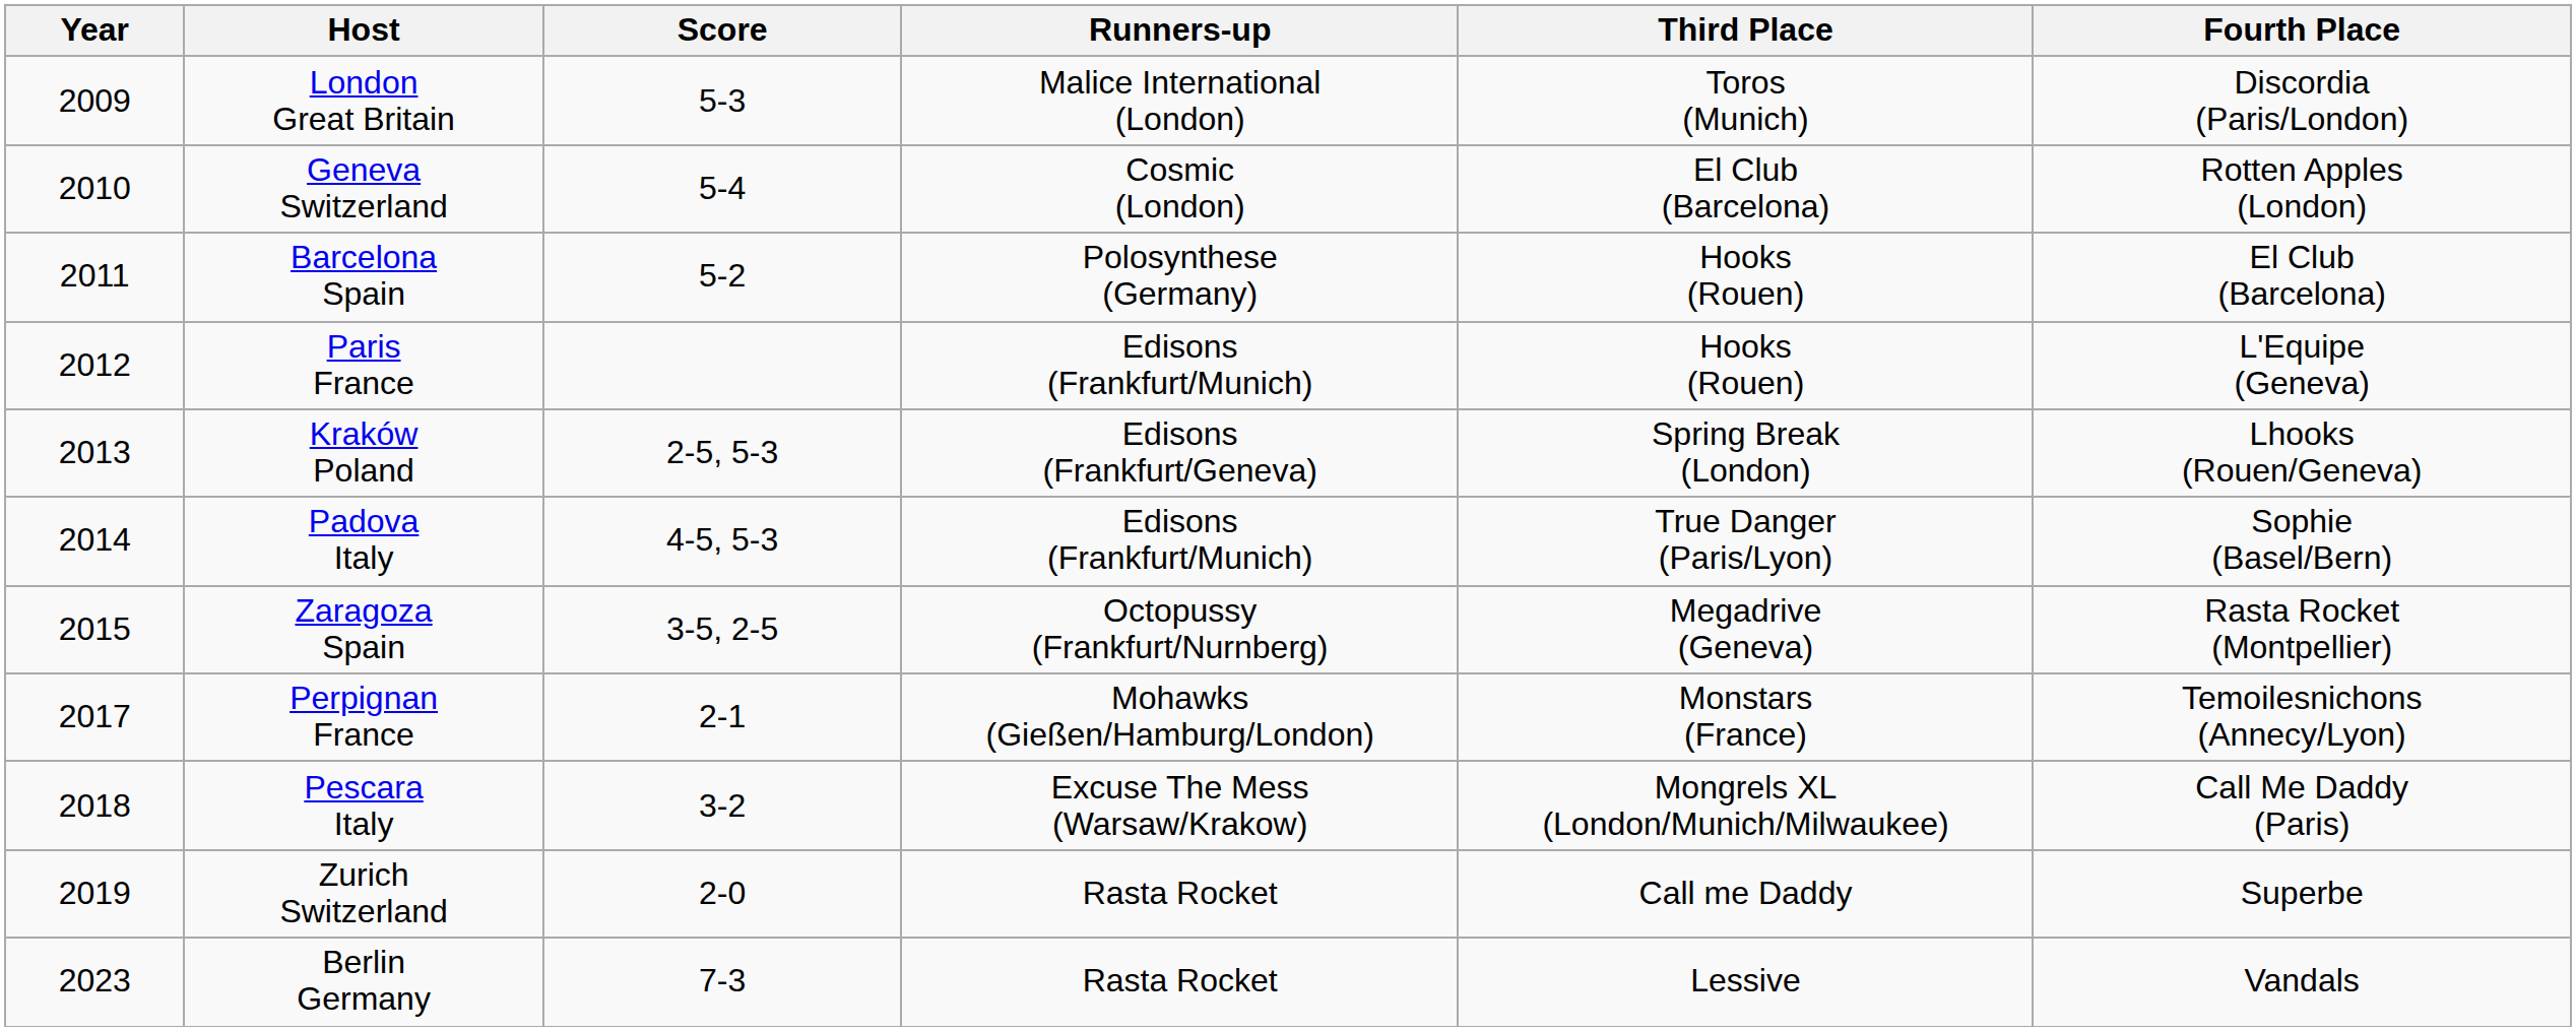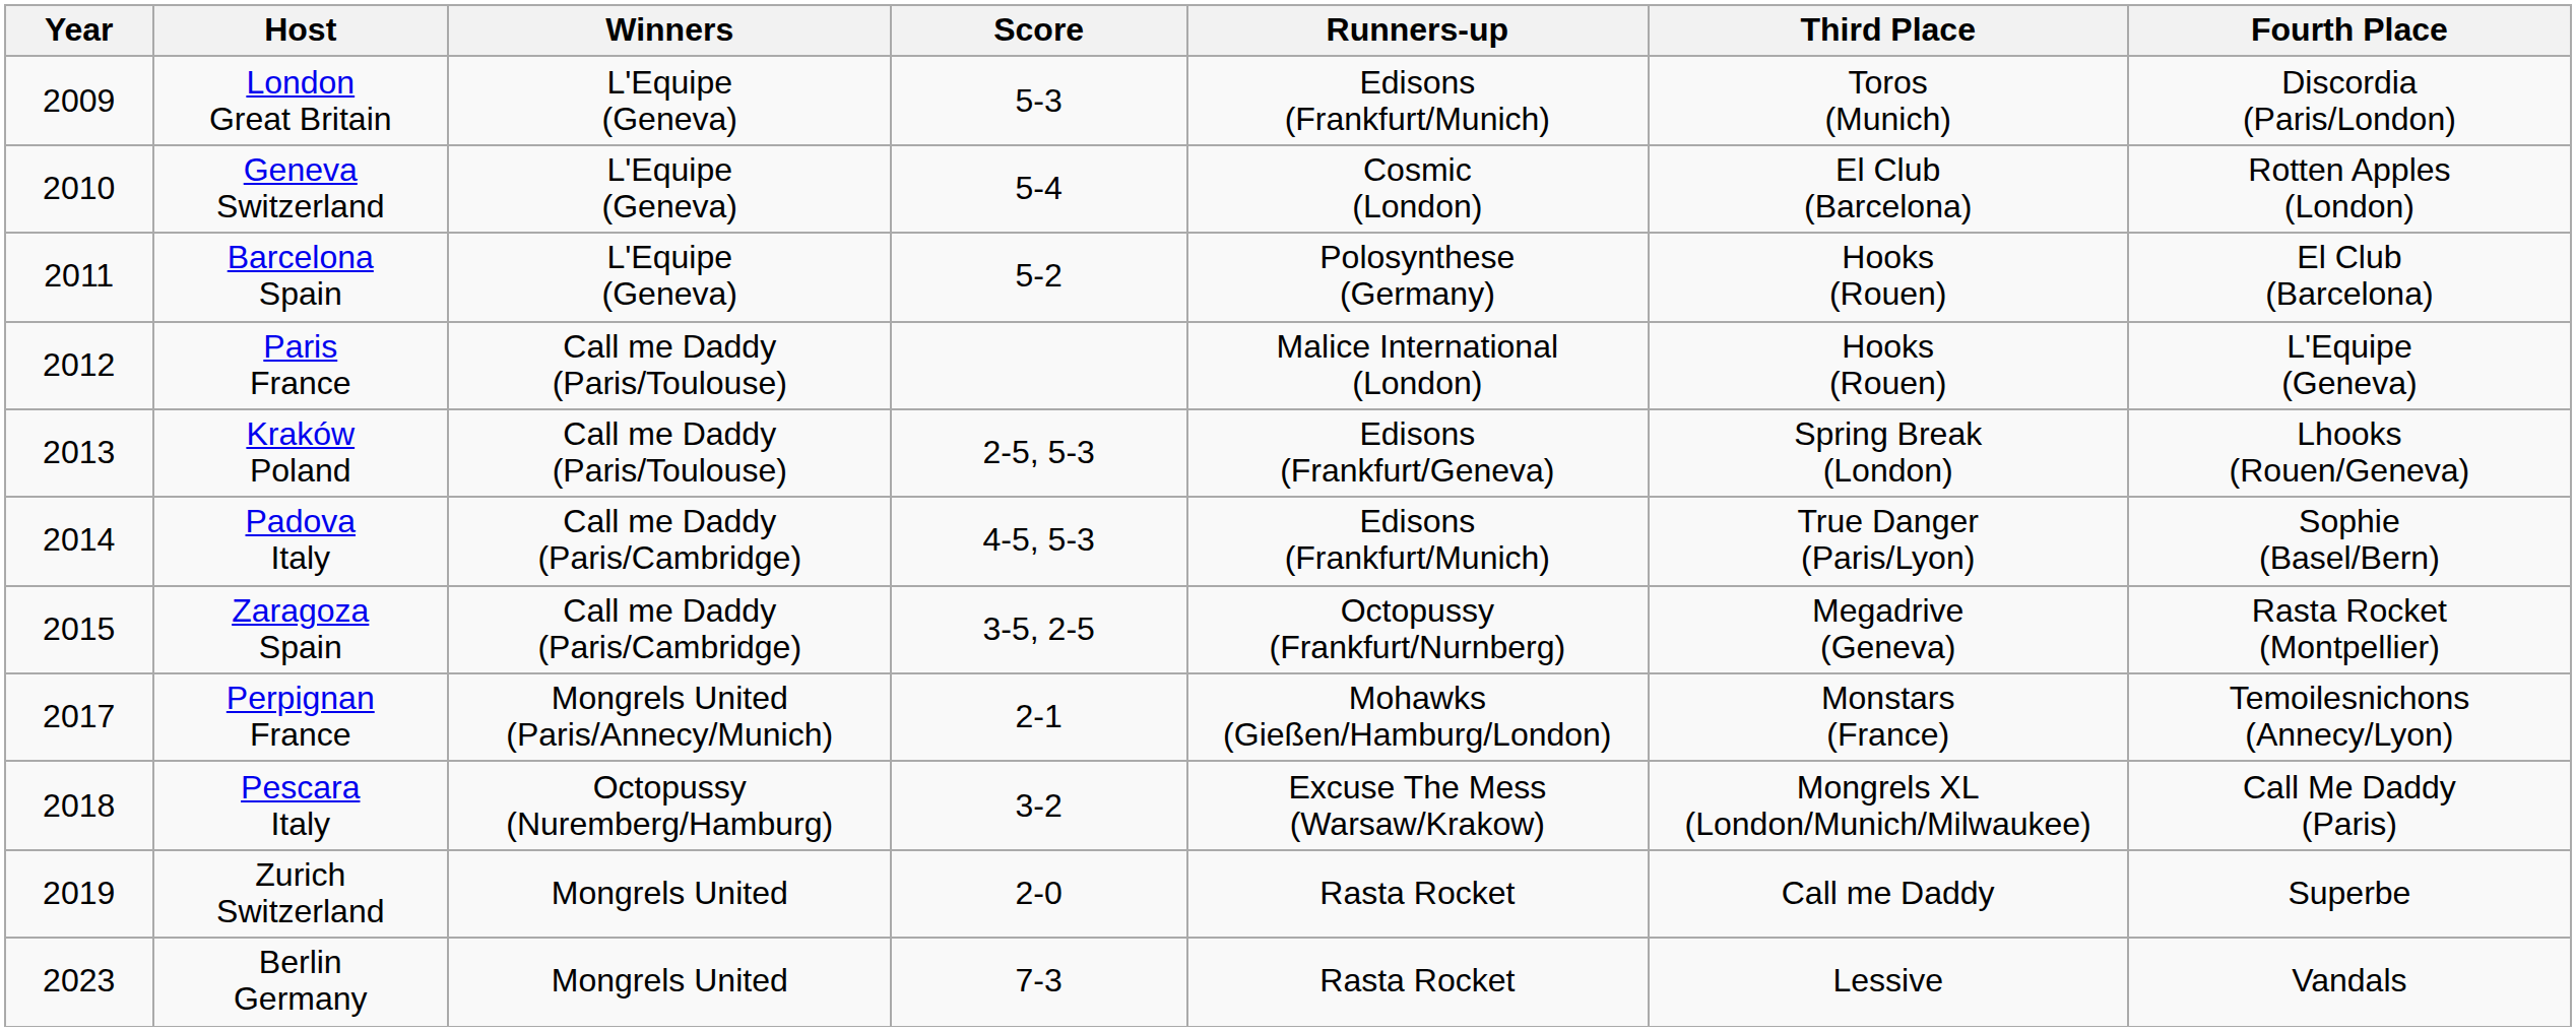+ column: Winners | L'Equipe (Geneva) | L'Equipe (Geneva) | L'Equipe (Geneva) | Call me Daddy (Paris/Toulouse) | Call me Daddy (Paris/Toulouse) | Call me Daddy (Paris/Cambridge) | Call me Daddy (Paris/Cambridge) | Mongrels United (Paris/Annecy/Munich) | Octopussy (Nuremberg/Hamburg) | Mongrels United | Mongrels United
London Great Britain | Runners-up: Malice International (London) -> Edisons (Frankfurt/Munich)
Paris France | Runners-up: Edisons (Frankfurt/Munich) -> Malice International (London)
